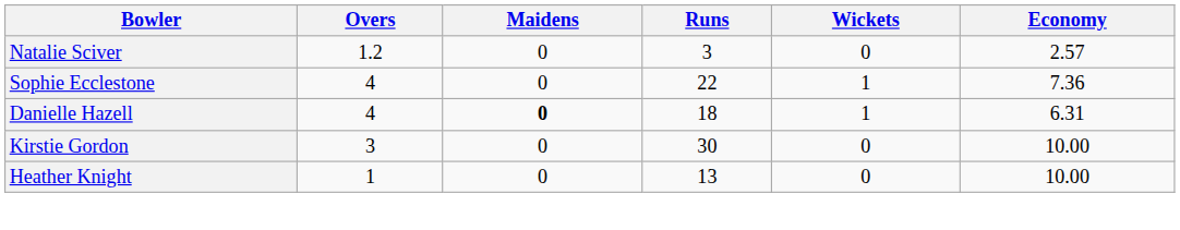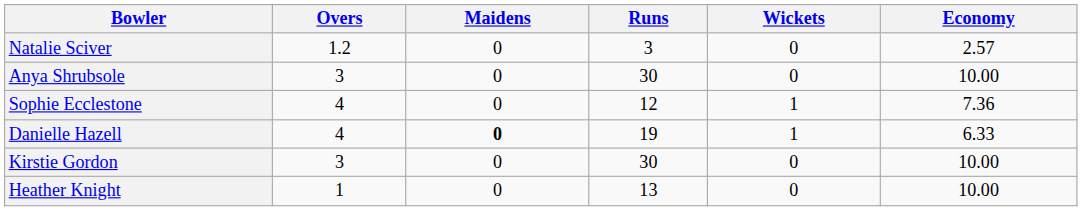+ row: Anya Shrubsole | 3 | 0 | 30 | 0 | 10.00
Sophie Ecclestone | Runs: 22 -> 12
Danielle Hazell | Runs: 18 -> 19
Danielle Hazell | Economy: 6.31 -> 6.33
